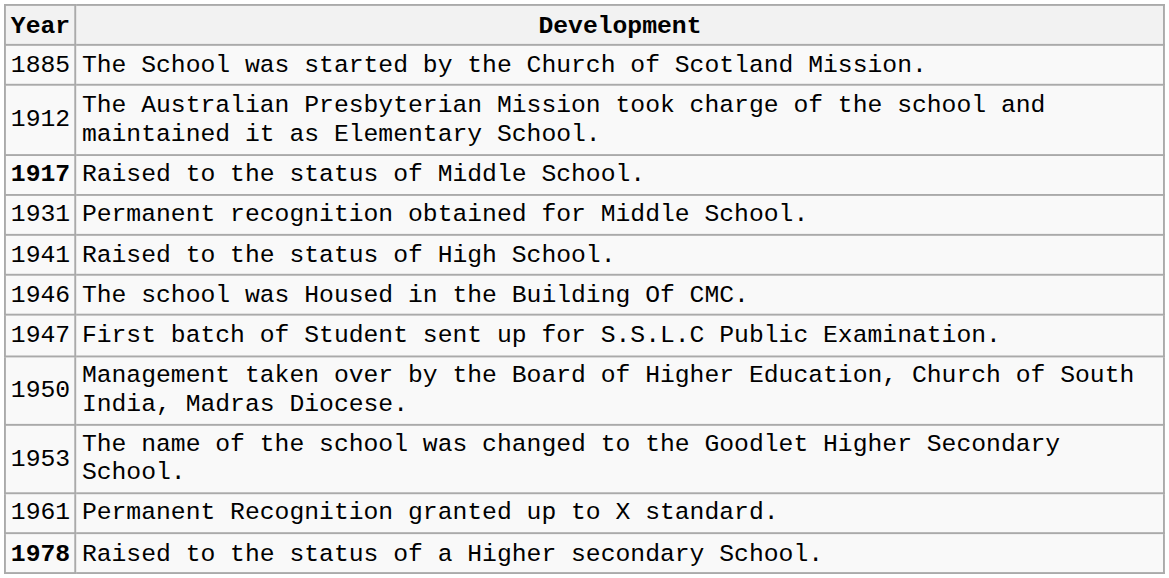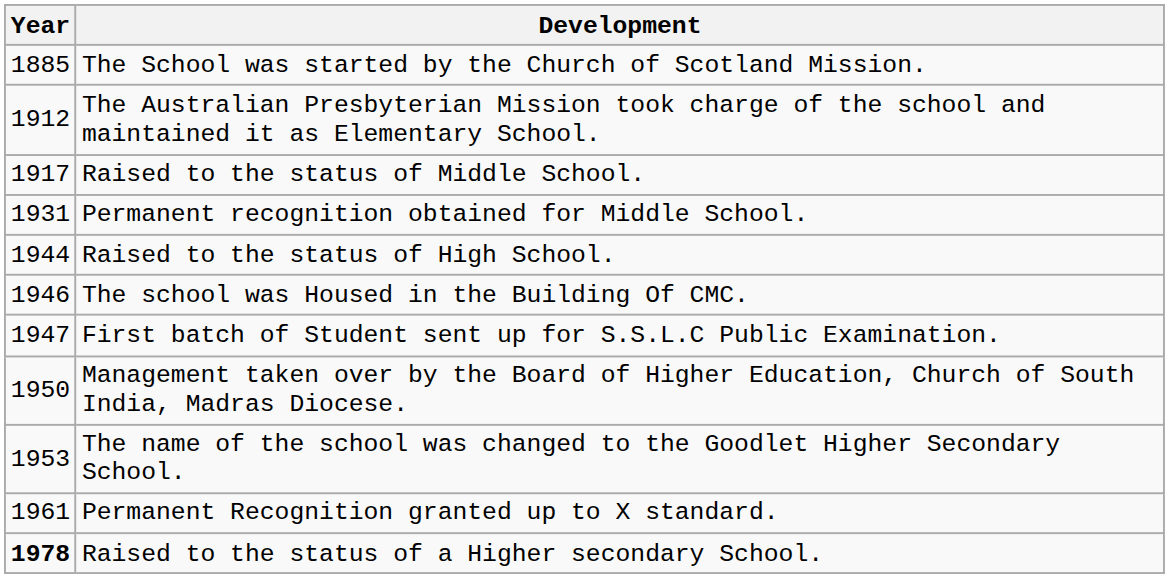Raised to the status of Middle School. | Year: bold -> normal
Raised to the status of High School. | Year: 1941 -> 1944
